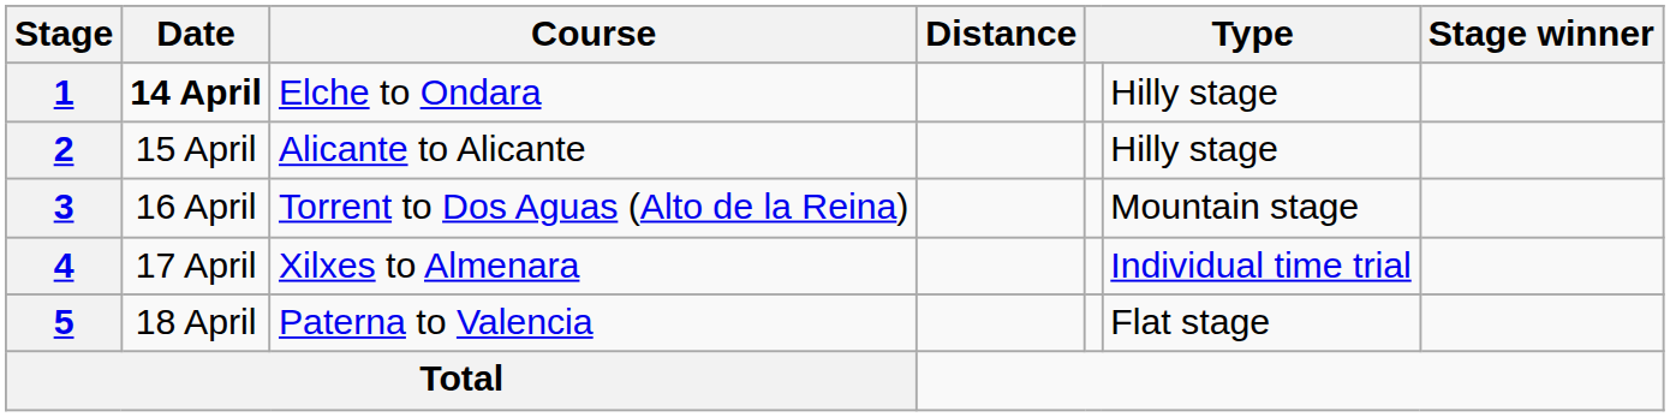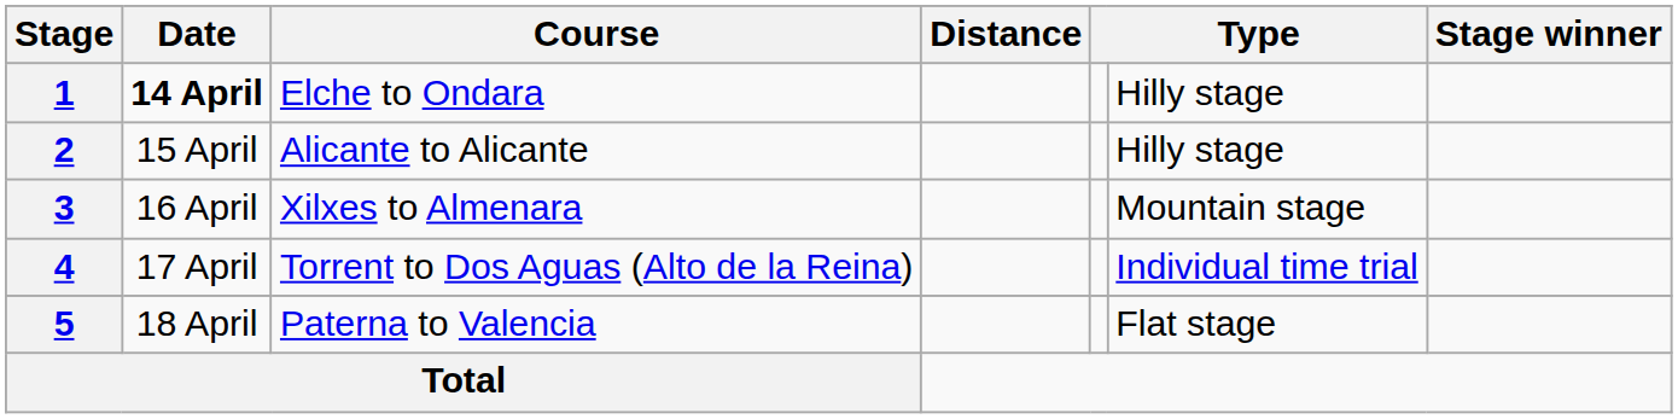3 | Course: Torrent to Dos Aguas (Alto de la Reina) -> Xilxes to Almenara
4 | Course: Xilxes to Almenara -> Torrent to Dos Aguas (Alto de la Reina)
